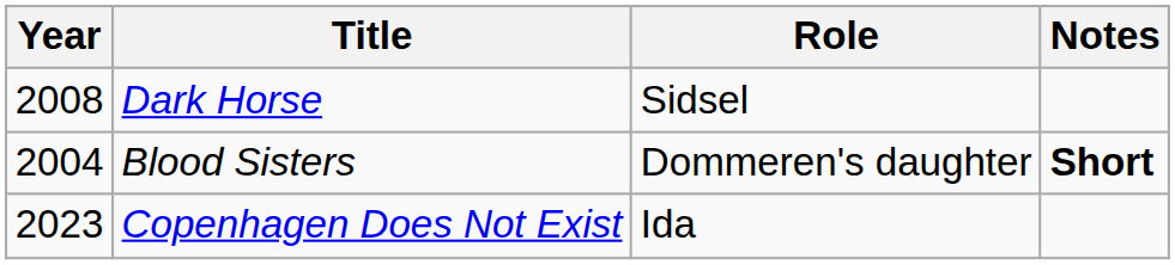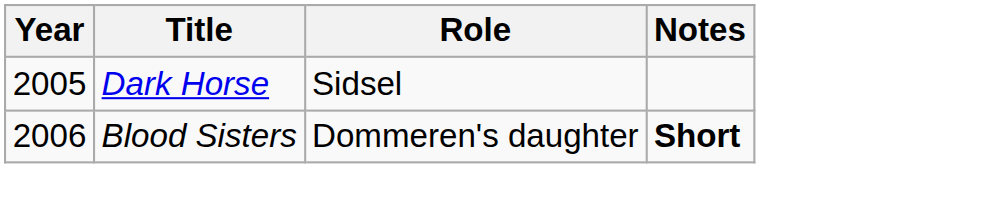Dark Horse | Year: 2008 -> 2005
Blood Sisters | Year: 2004 -> 2006
- row: 2023 | Copenhagen Does Not Exist | Ida
